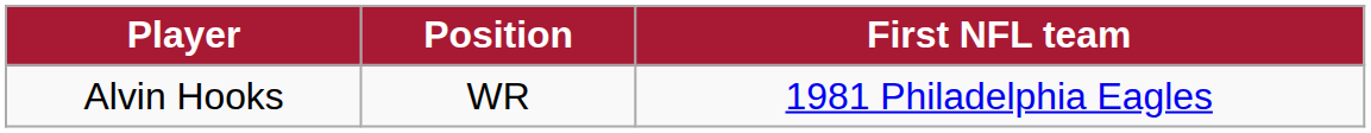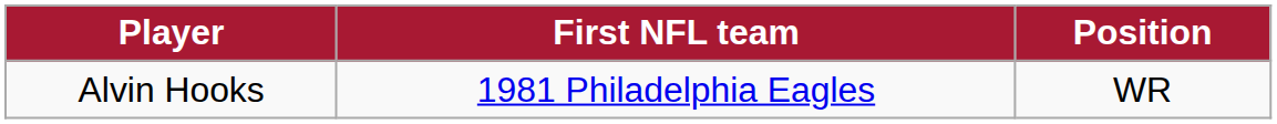columns swapped: Position <-> First NFL team
